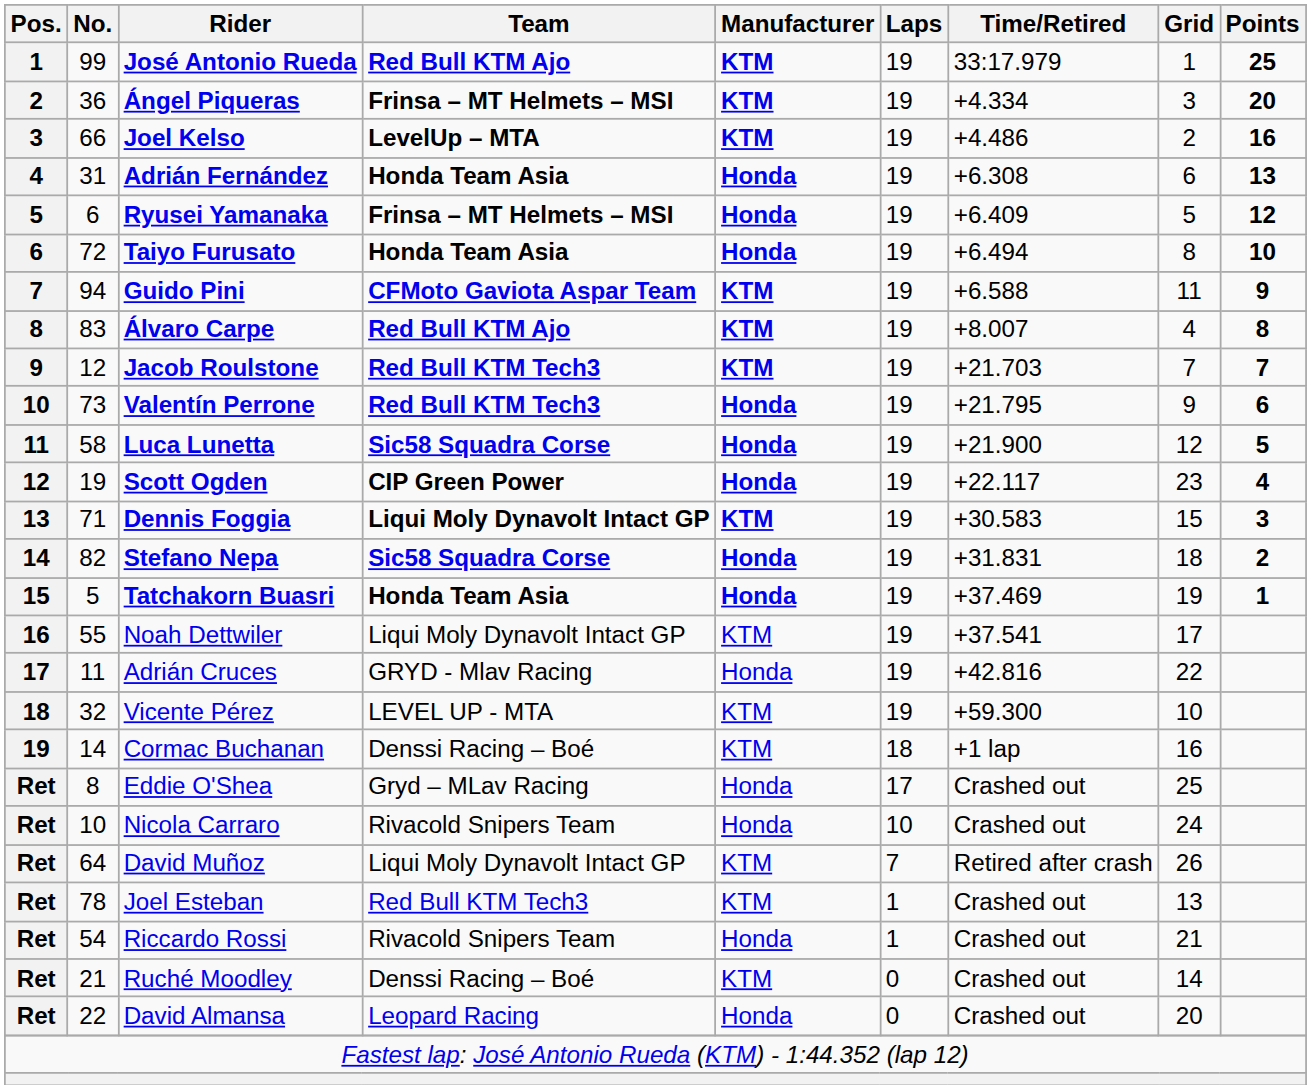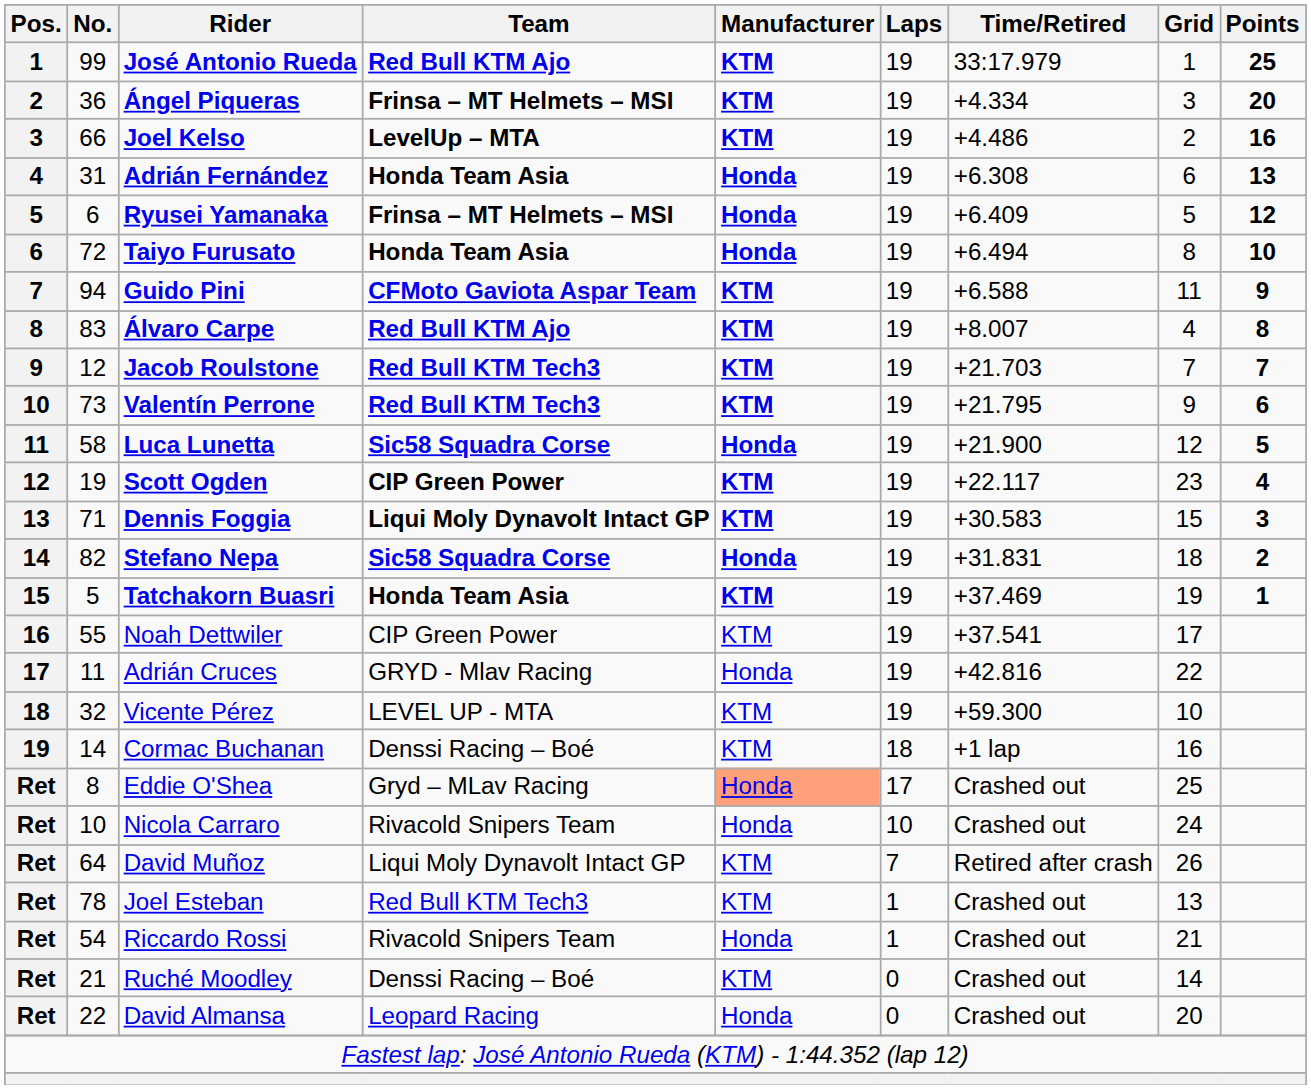Valentín Perrone | Manufacturer: Honda -> KTM
Scott Ogden | Manufacturer: Honda -> KTM
Tatchakorn Buasri | Manufacturer: Honda -> KTM
Noah Dettwiler | Team: Liqui Moly Dynavolt Intact GP -> CIP Green Power
Eddie O'Shea | Manufacturer: no background -> lightsalmon background
